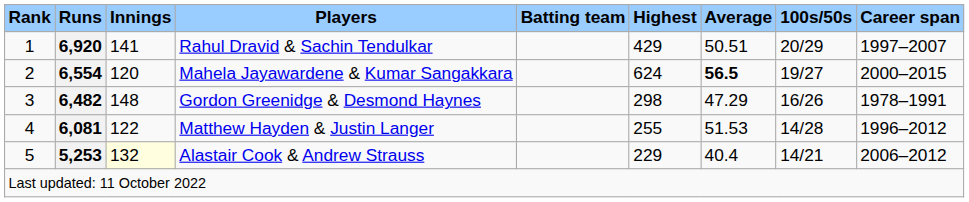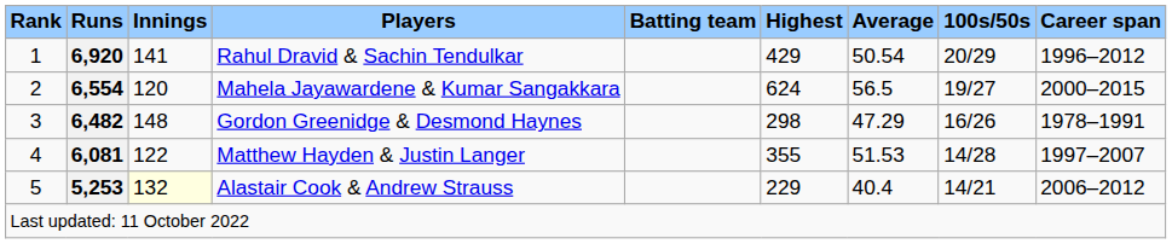Rahul Dravid & Sachin Tendulkar | Average: 50.51 -> 50.54
Rahul Dravid & Sachin Tendulkar | Career span: 1997–2007 -> 1996–2012
Mahela Jayawardene & Kumar Sangakkara | Average: bold -> normal
Matthew Hayden & Justin Langer | Highest: 255 -> 355
Matthew Hayden & Justin Langer | Career span: 1996–2012 -> 1997–2007
